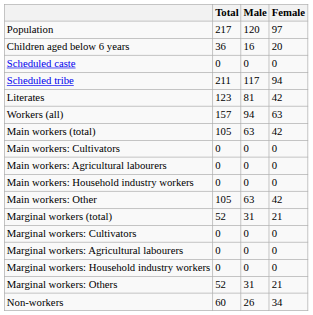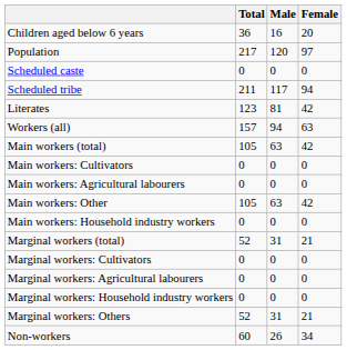rows swapped: Population <-> Children aged below 6 years
rows swapped: Main workers: Household industry workers <-> Main workers: Other
